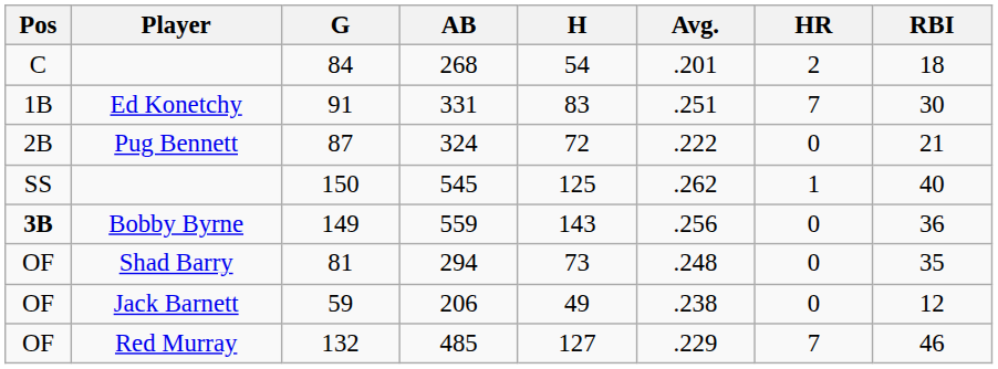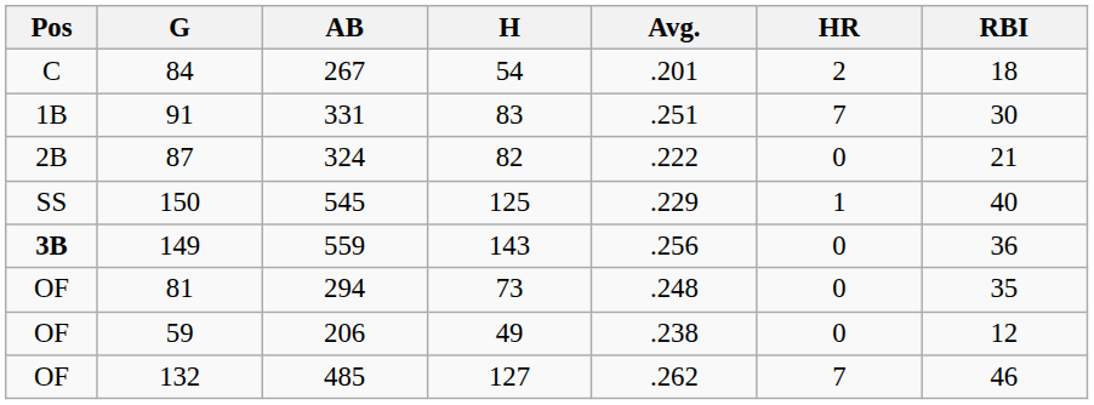- column: Player | Ed Konetchy | Pug Bennett | Bobby Byrne | Shad Barry | Jack Barnett | Red Murray
84 | AB: 268 -> 267
87 | H: 72 -> 82
150 | Avg.: .262 -> .229
132 | Avg.: .229 -> .262
